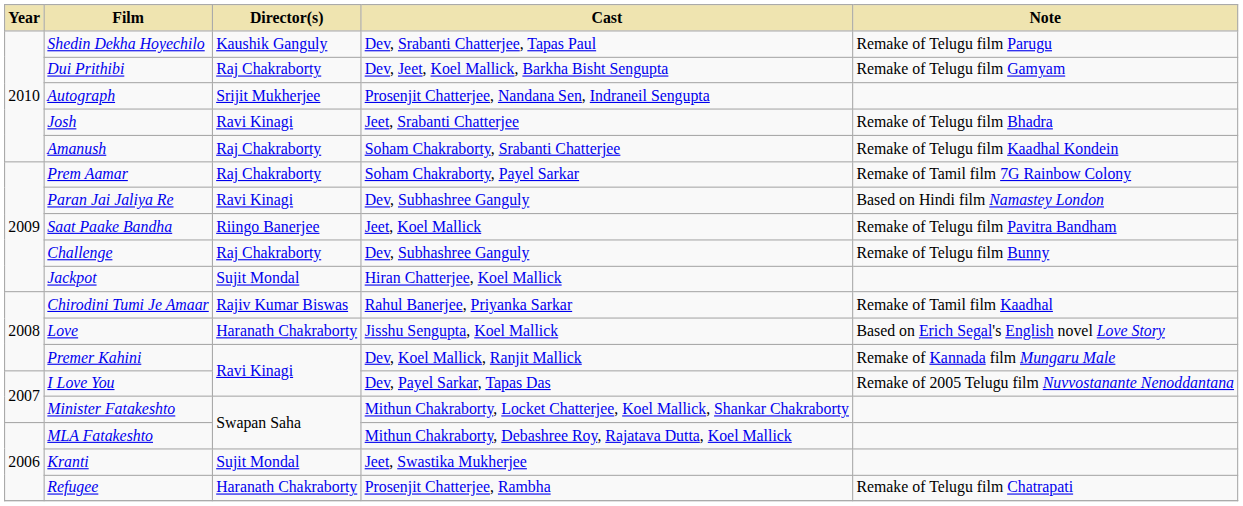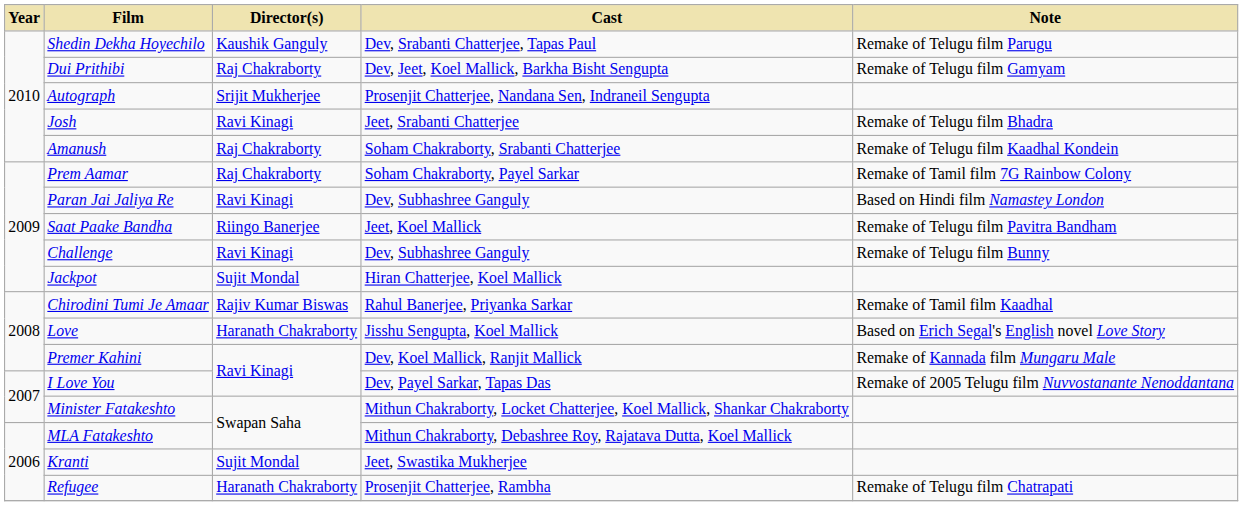Challenge | Director(s): Raj Chakraborty -> Ravi Kinagi
